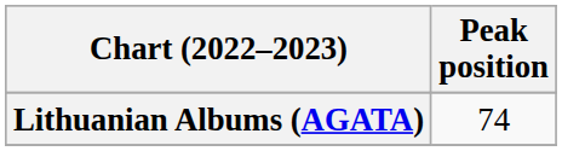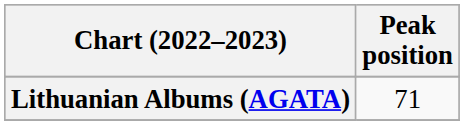Lithuanian Albums (AGATA) | Peak position: 74 -> 71
